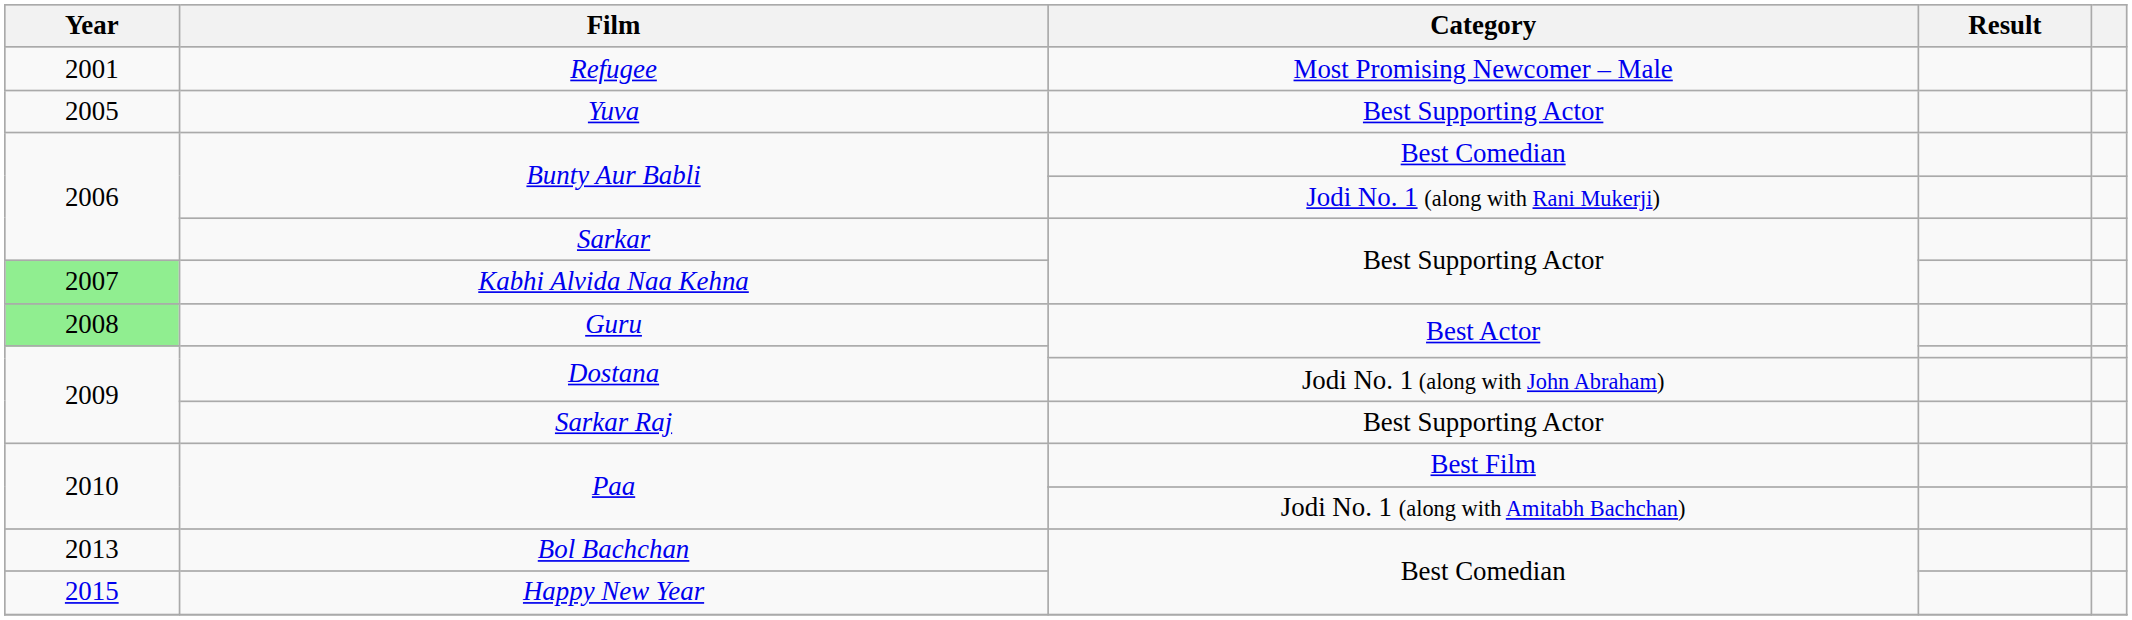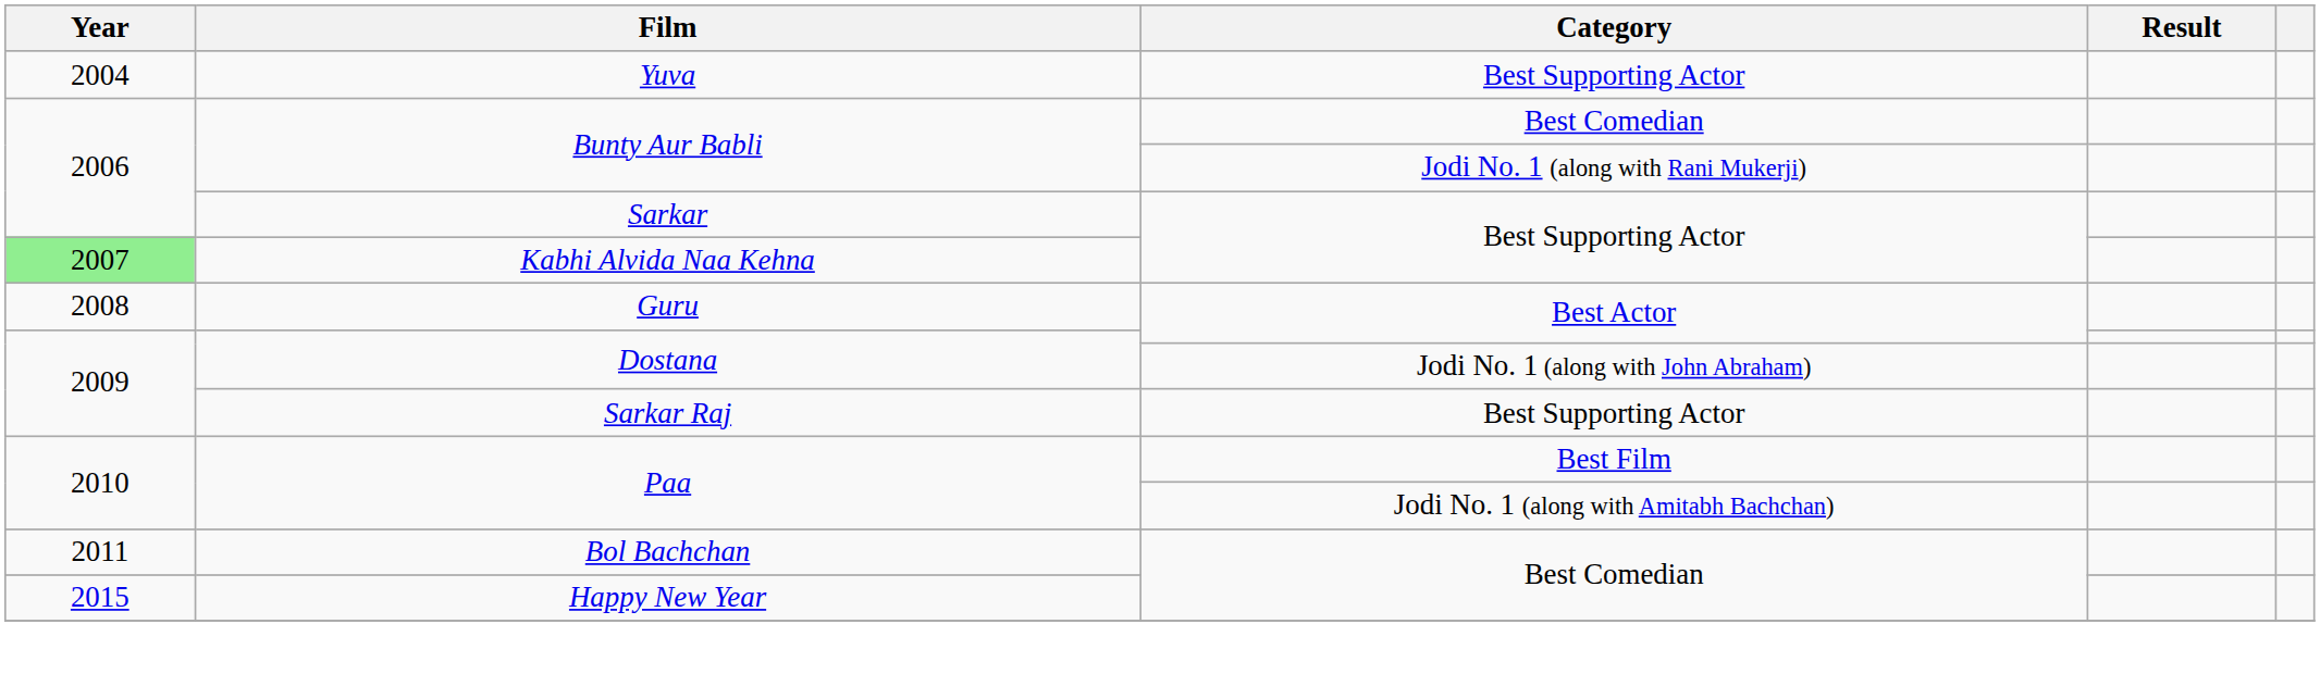- row: 2001 | Refugee | Most Promising Newcomer – Male
Yuva | Year: 2005 -> 2004
Guru | Year: lightgreen background -> no background
Bol Bachchan | Year: 2013 -> 2011
